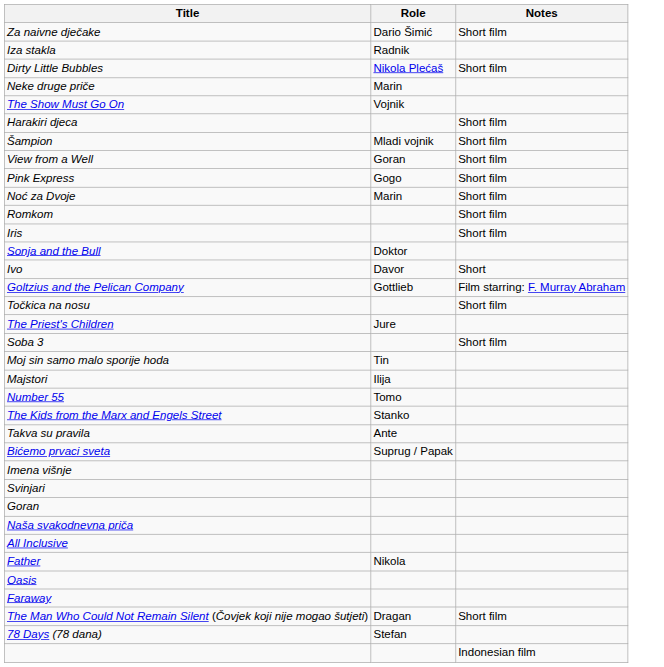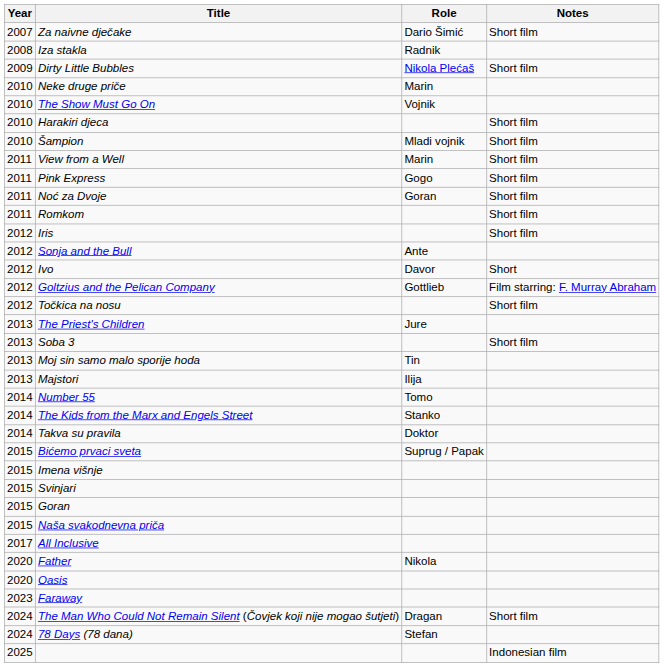+ column: Year | 2007 | 2008 | 2009 | 2010 | 2010 | 2010 | 2010 | 2011 | 2011 | 2011 | 2011 | 2012 | 2012 | 2012 | 2012 | 2012 | 2013 | 2013 | 2013 | 2013 | 2014 | 2014 | 2014 | 2015 | 2015 | 2015 | 2015 | 2015 | 2017 | 2020 | 2020 | 2023 | 2024 | 2024 | 2025
View from a Well | Role: Goran -> Marin
Noć za Dvoje | Role: Marin -> Goran
Sonja and the Bull | Role: Doktor -> Ante
Takva su pravila | Role: Ante -> Doktor
